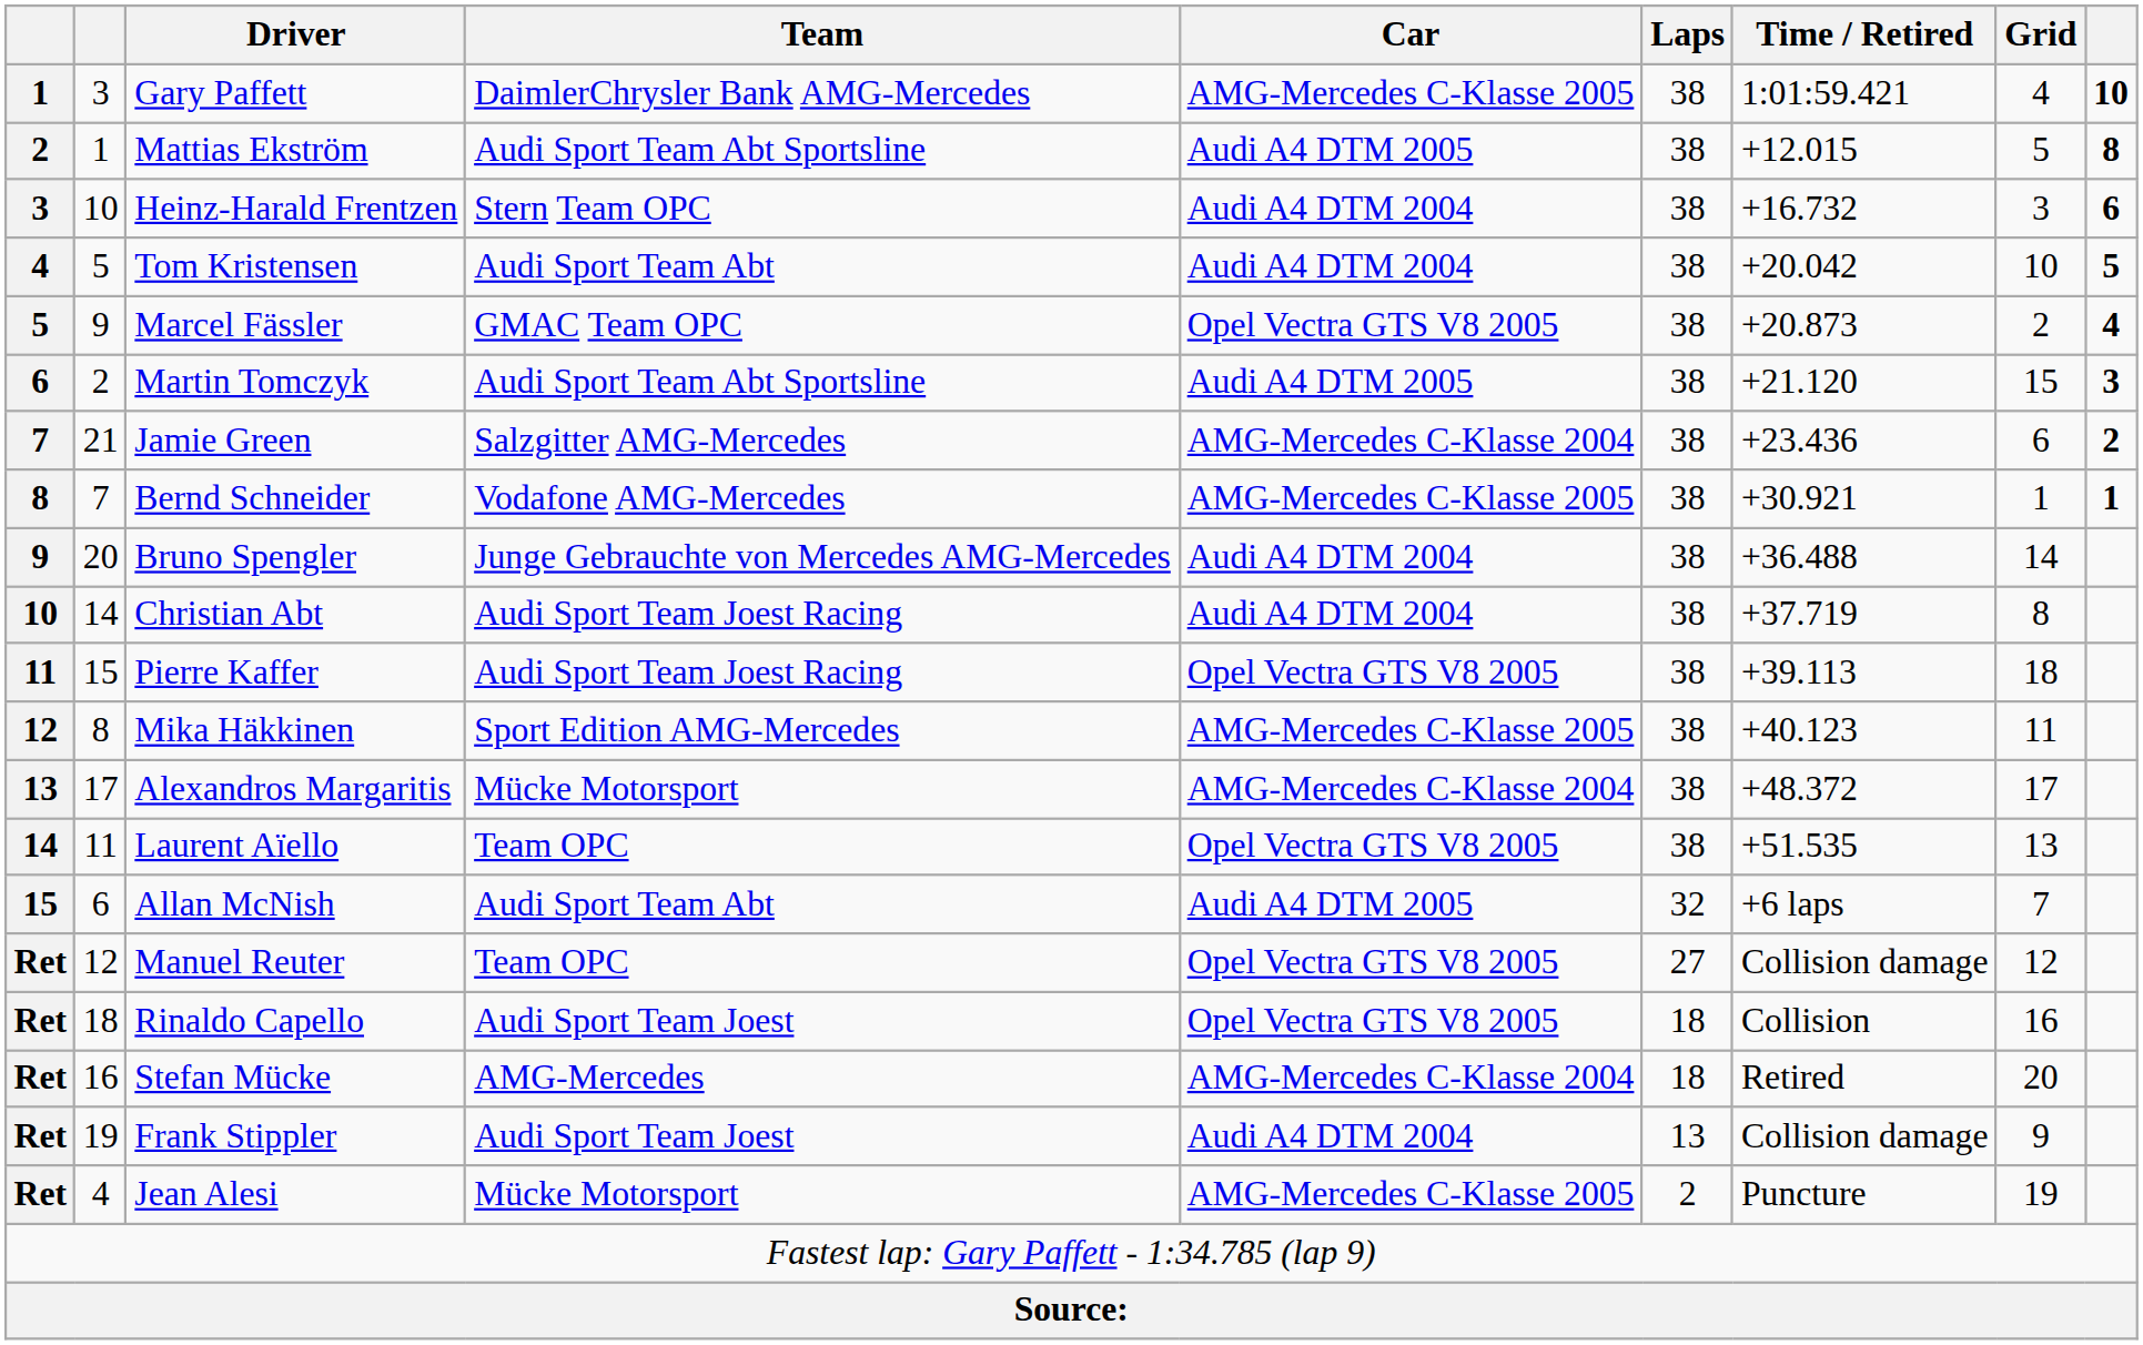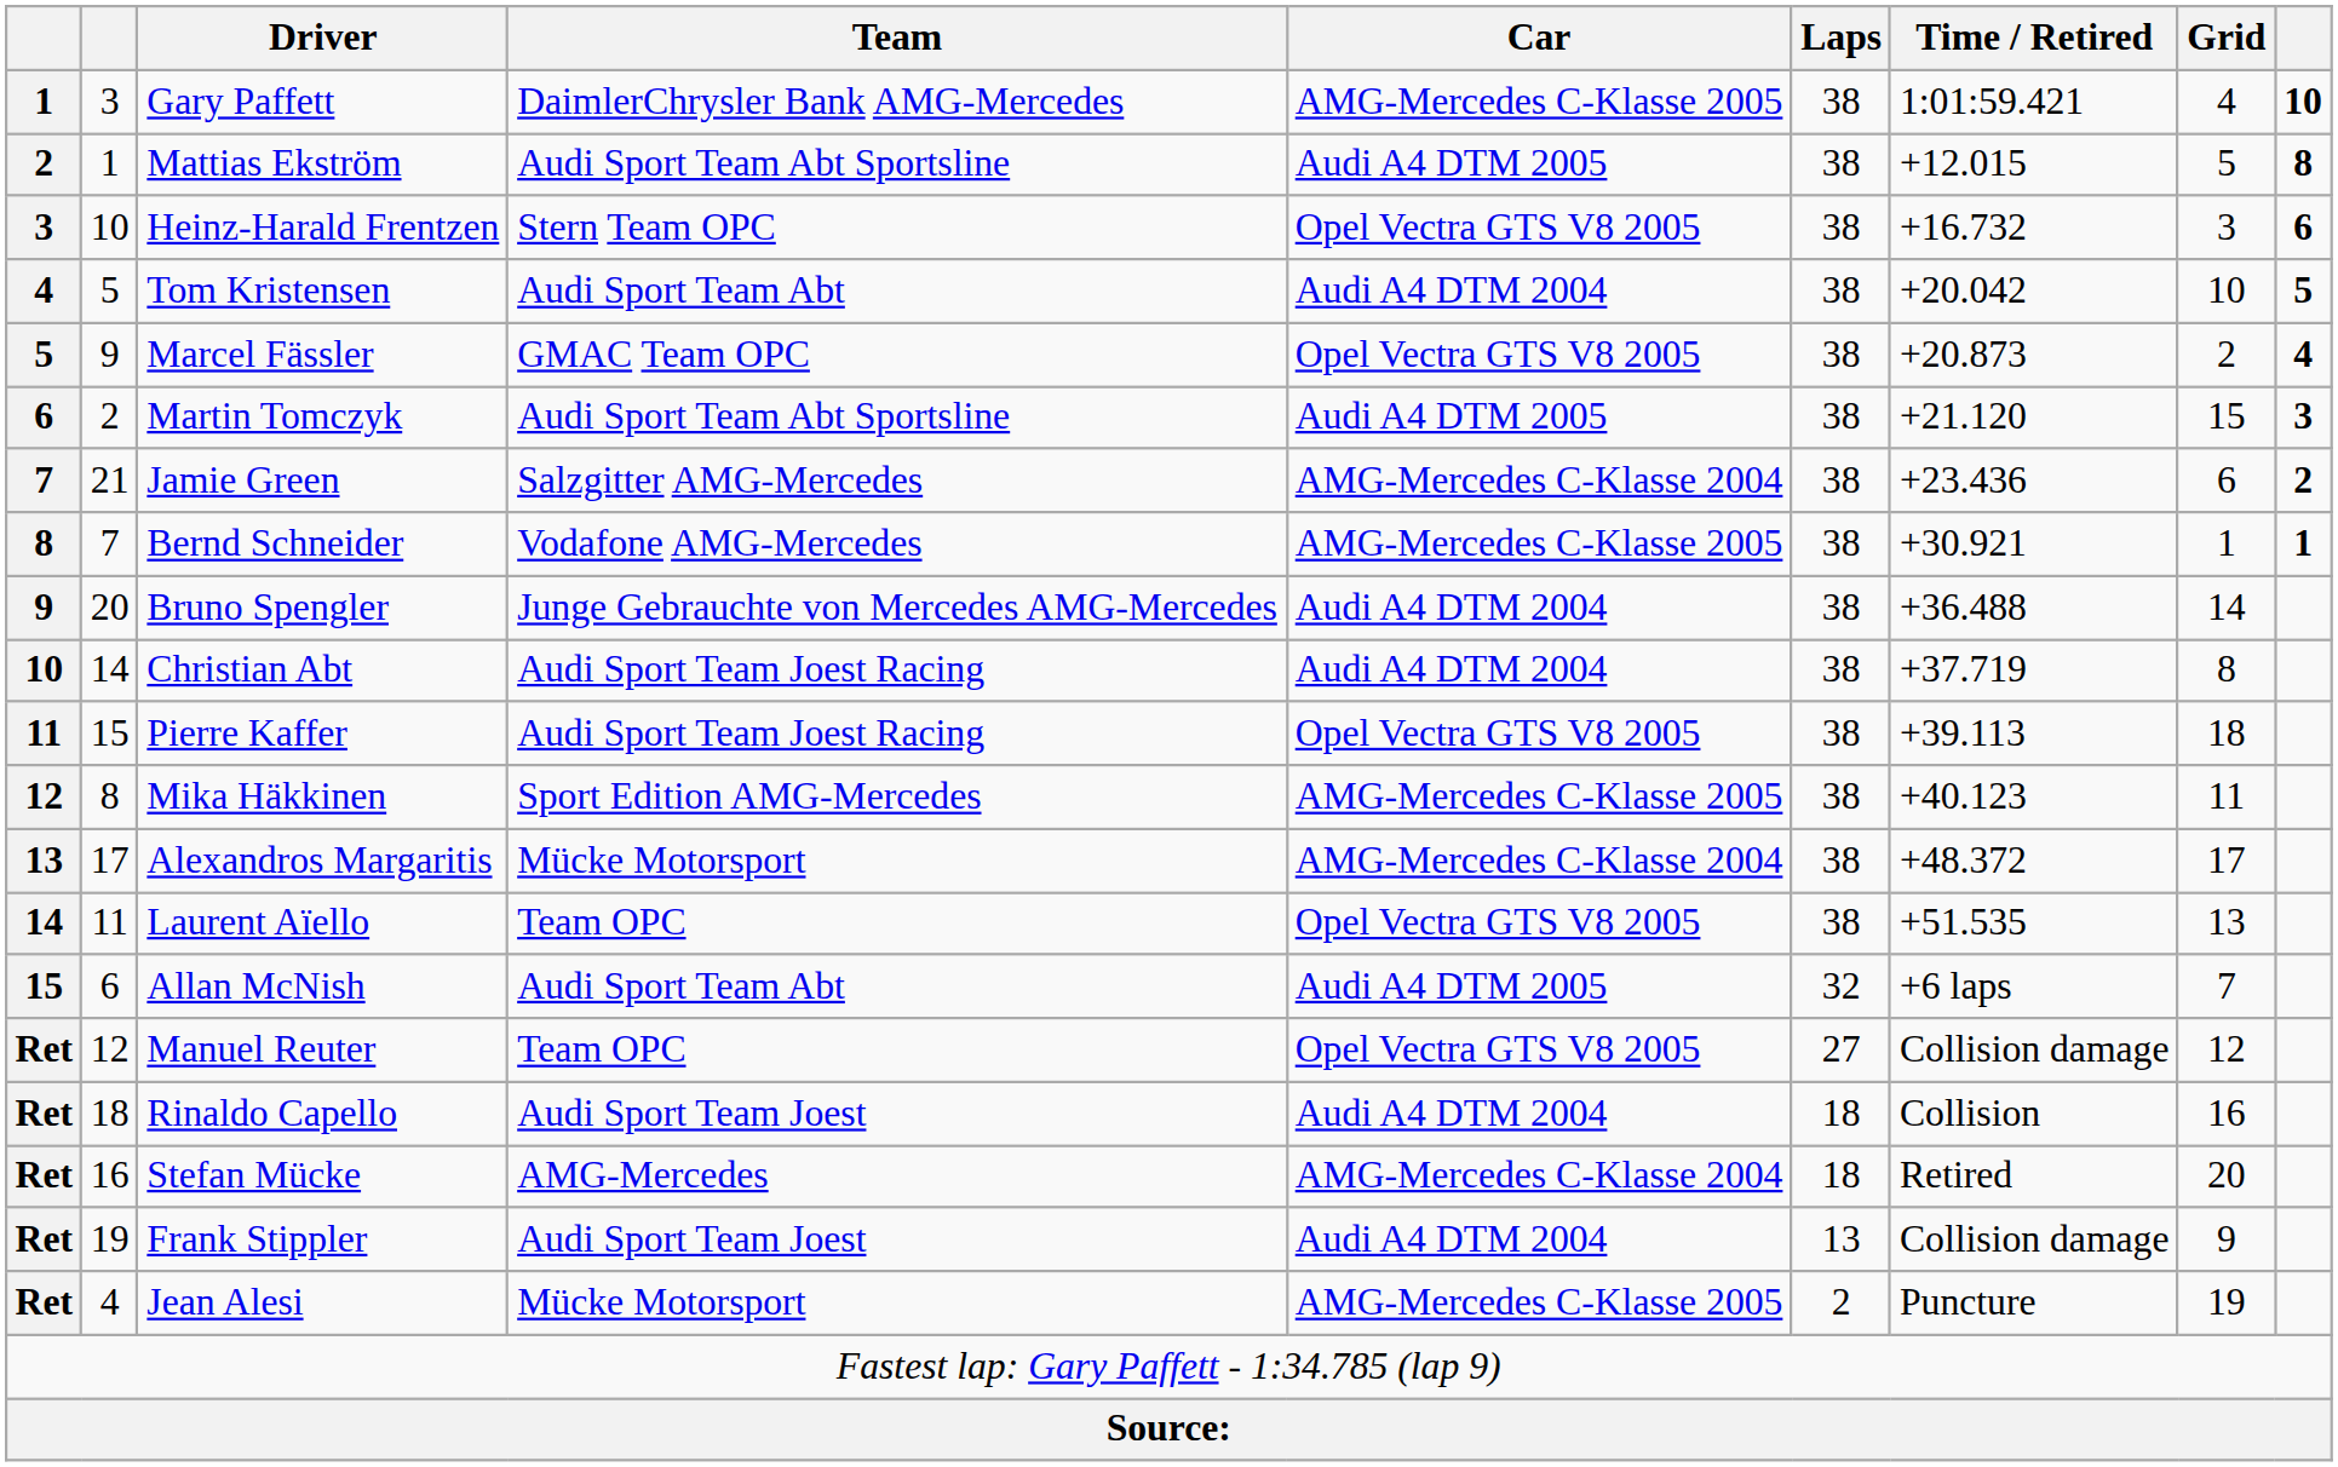Heinz-Harald Frentzen | Car: Audi A4 DTM 2004 -> Opel Vectra GTS V8 2005
Rinaldo Capello | Car: Opel Vectra GTS V8 2005 -> Audi A4 DTM 2004
